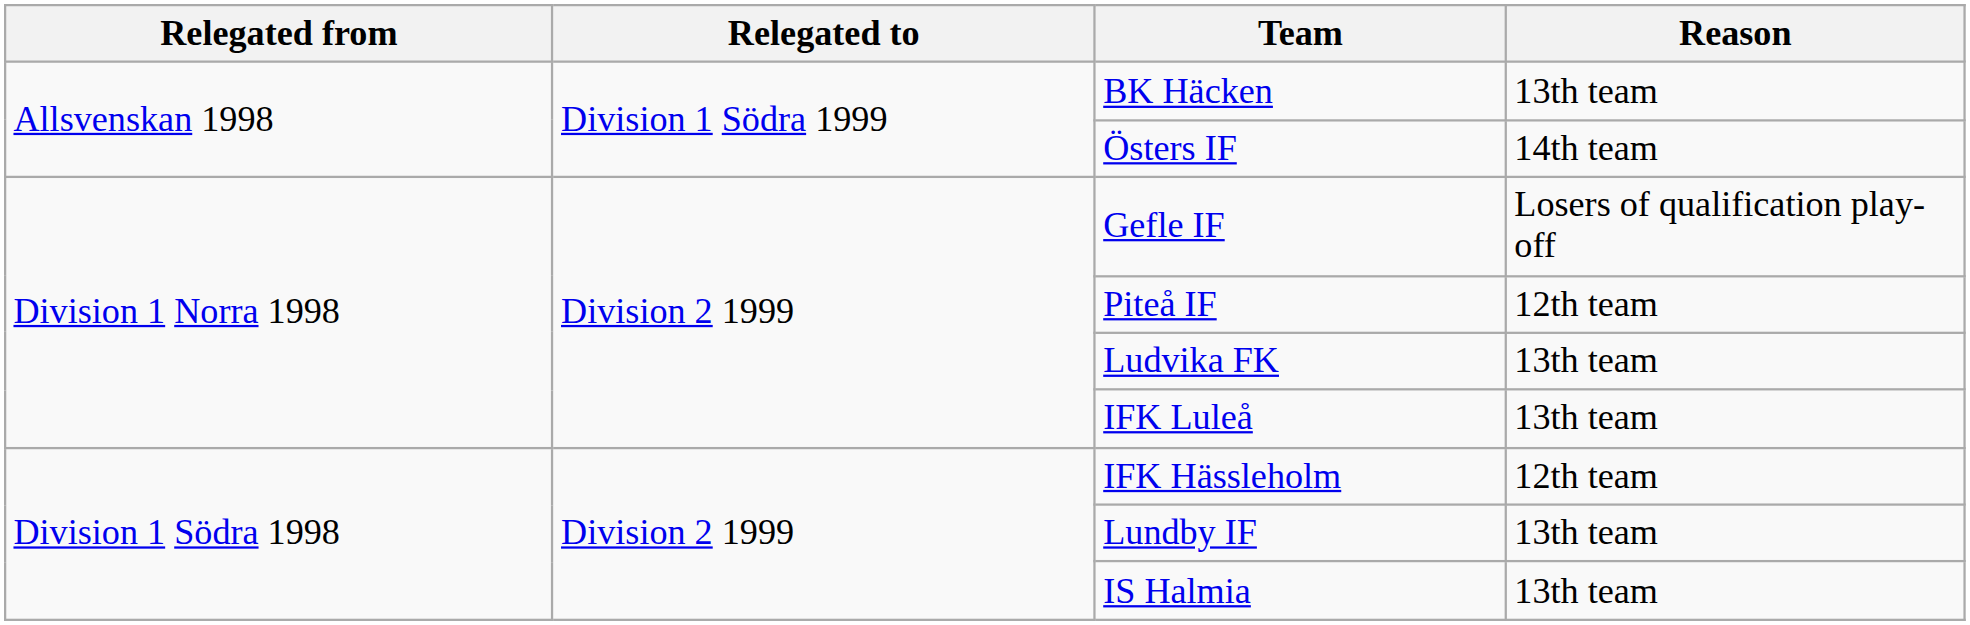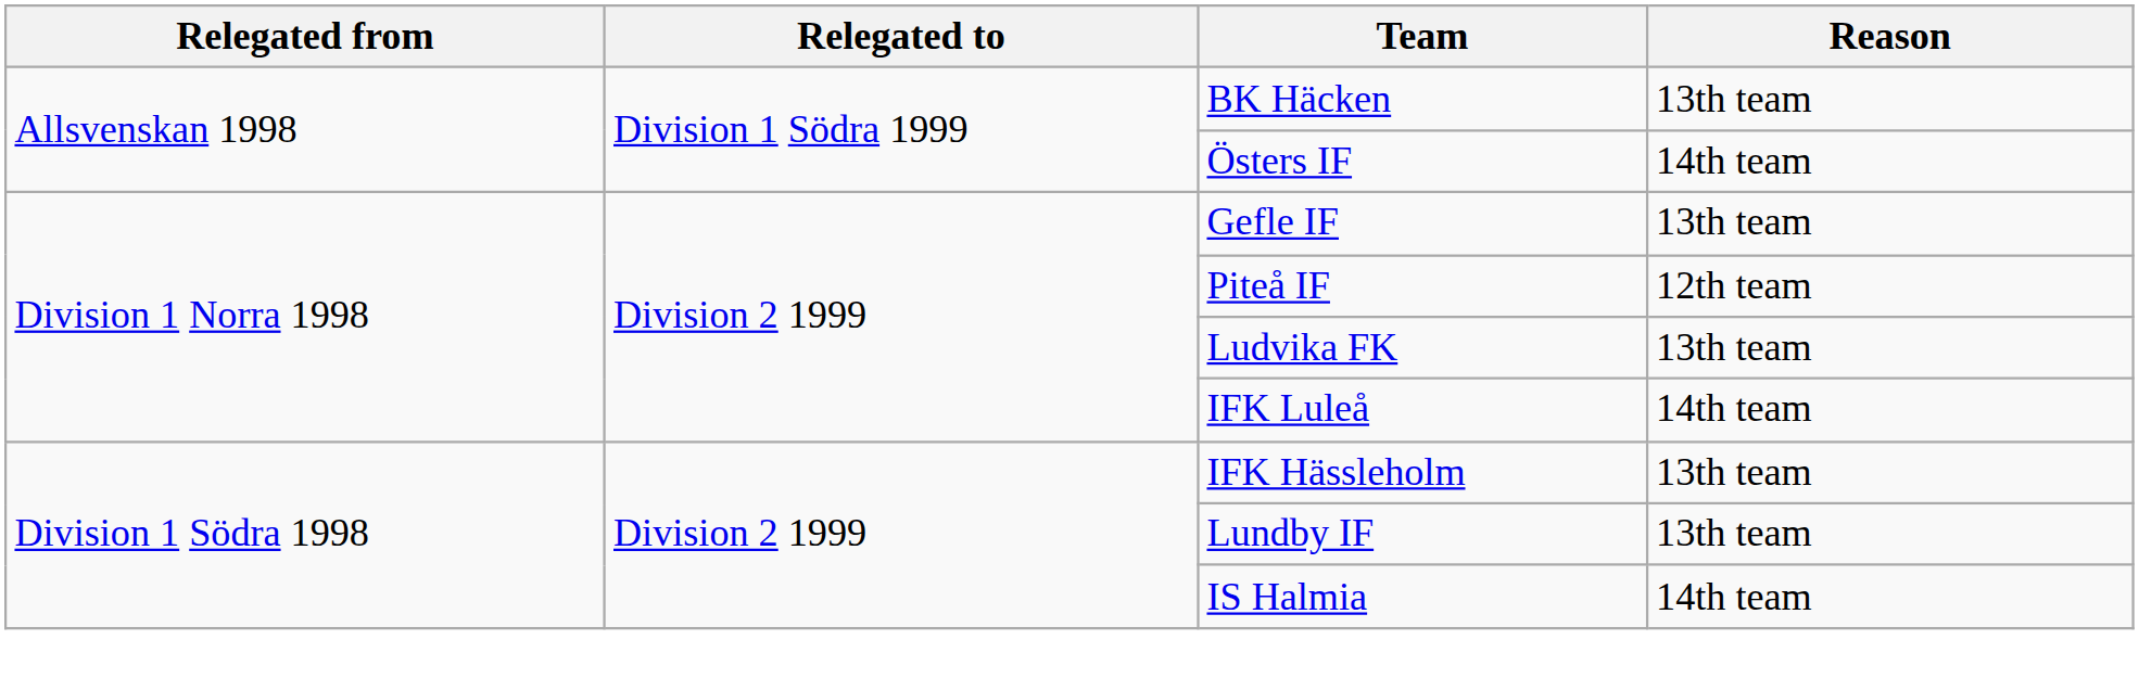Gefle IF | Reason: Losers of qualification play-off -> 13th team
IFK Luleå | Reason: 13th team -> 14th team
IFK Hässleholm | Reason: 12th team -> 13th team
IS Halmia | Reason: 13th team -> 14th team
